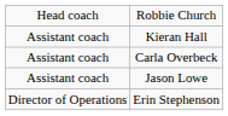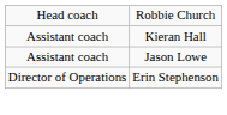- row: Assistant coach | Carla Overbeck
